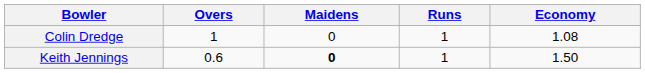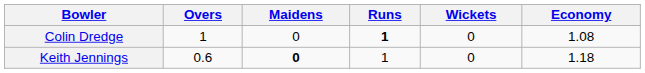+ column: Wickets | 0 | 0
Colin Dredge | Runs: normal -> bold
Keith Jennings | Economy: 1.50 -> 1.18
